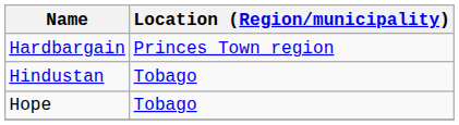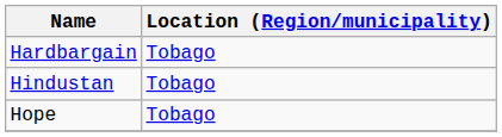Hardbargain | Location (Region/municipality): Princes Town region -> Tobago
